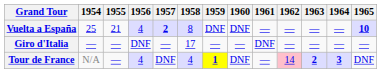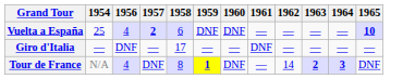- column: 1955 | 21 | — | —
Vuelta a España | 1958: 8 -> 6
Tour de France | 1958: 4 -> 8
Tour de France | 1962: pink background -> no background
